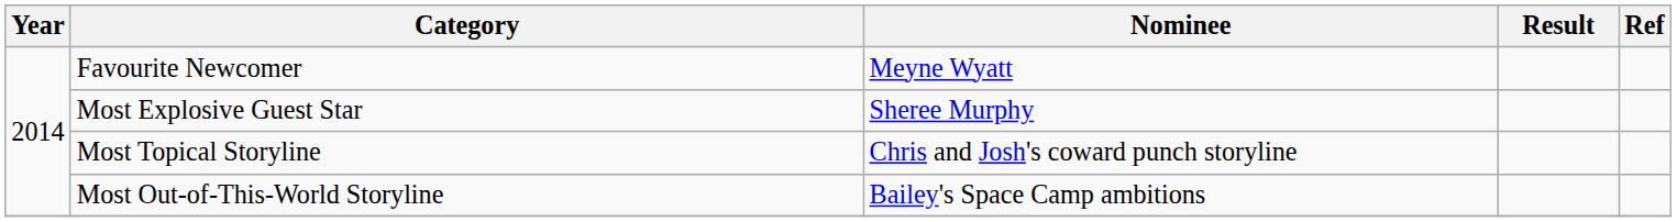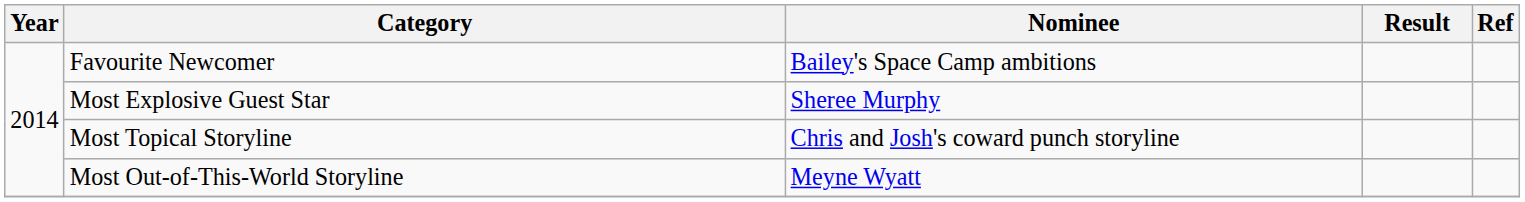Favourite Newcomer | Nominee: Meyne Wyatt -> Bailey's Space Camp ambitions
Most Out-of-This-World Storyline | Nominee: Bailey's Space Camp ambitions -> Meyne Wyatt
